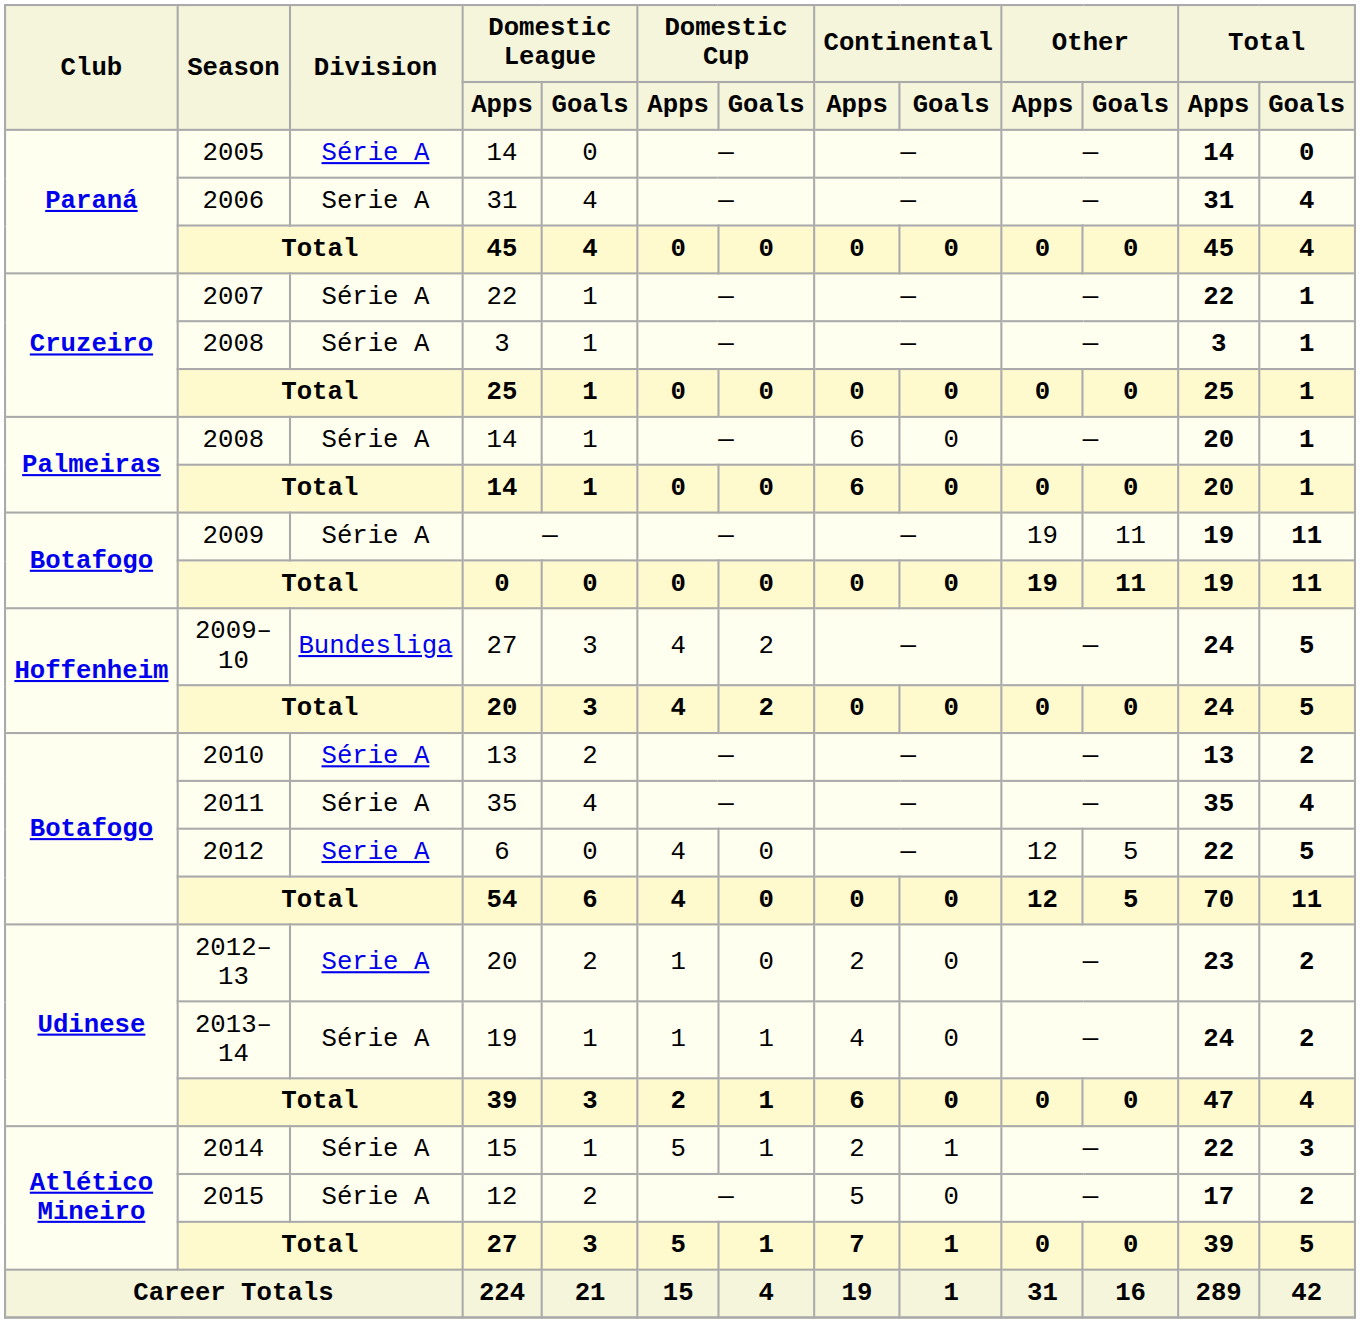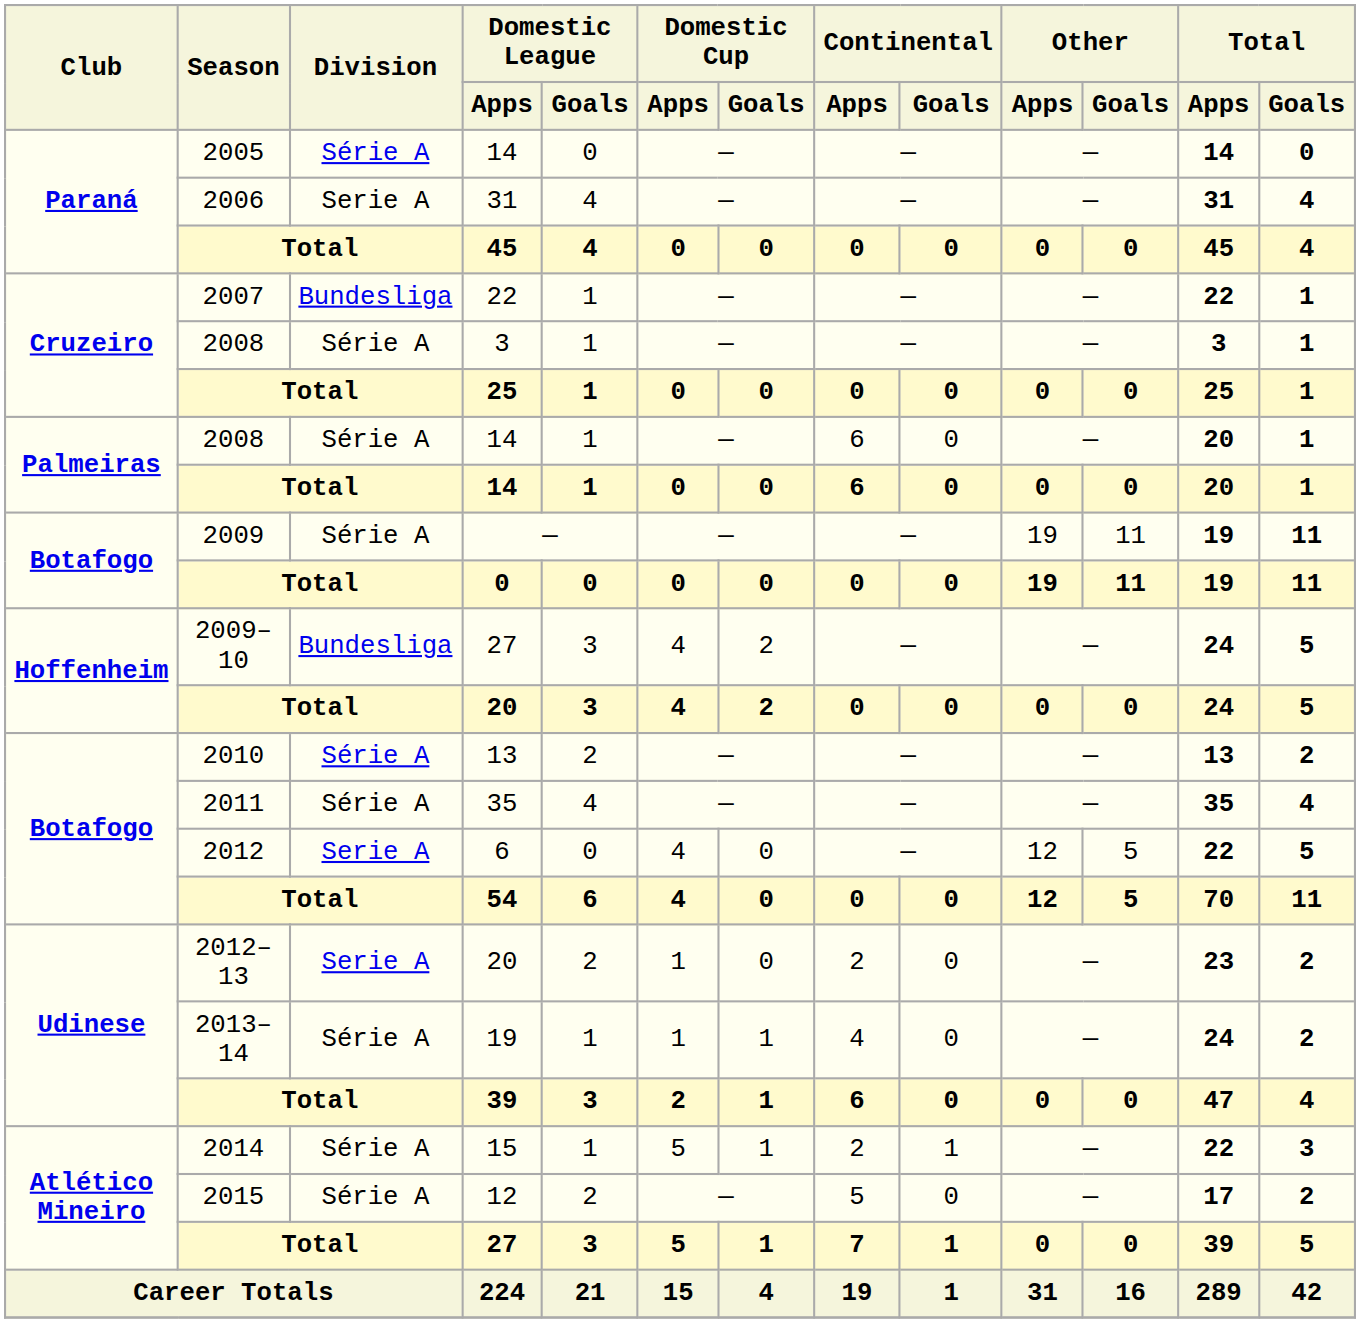2007 | Division: Série A -> Bundesliga
